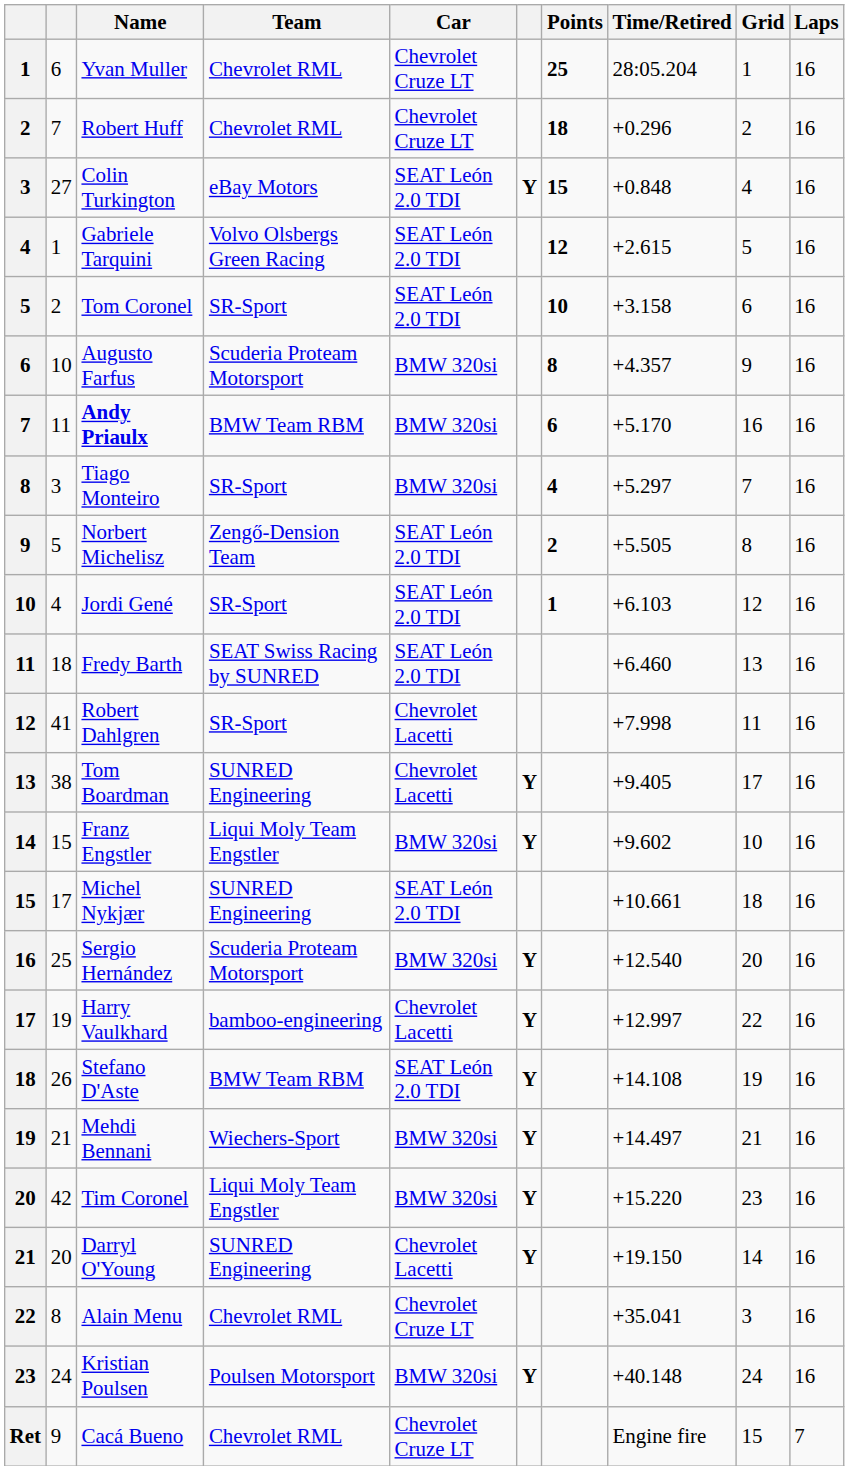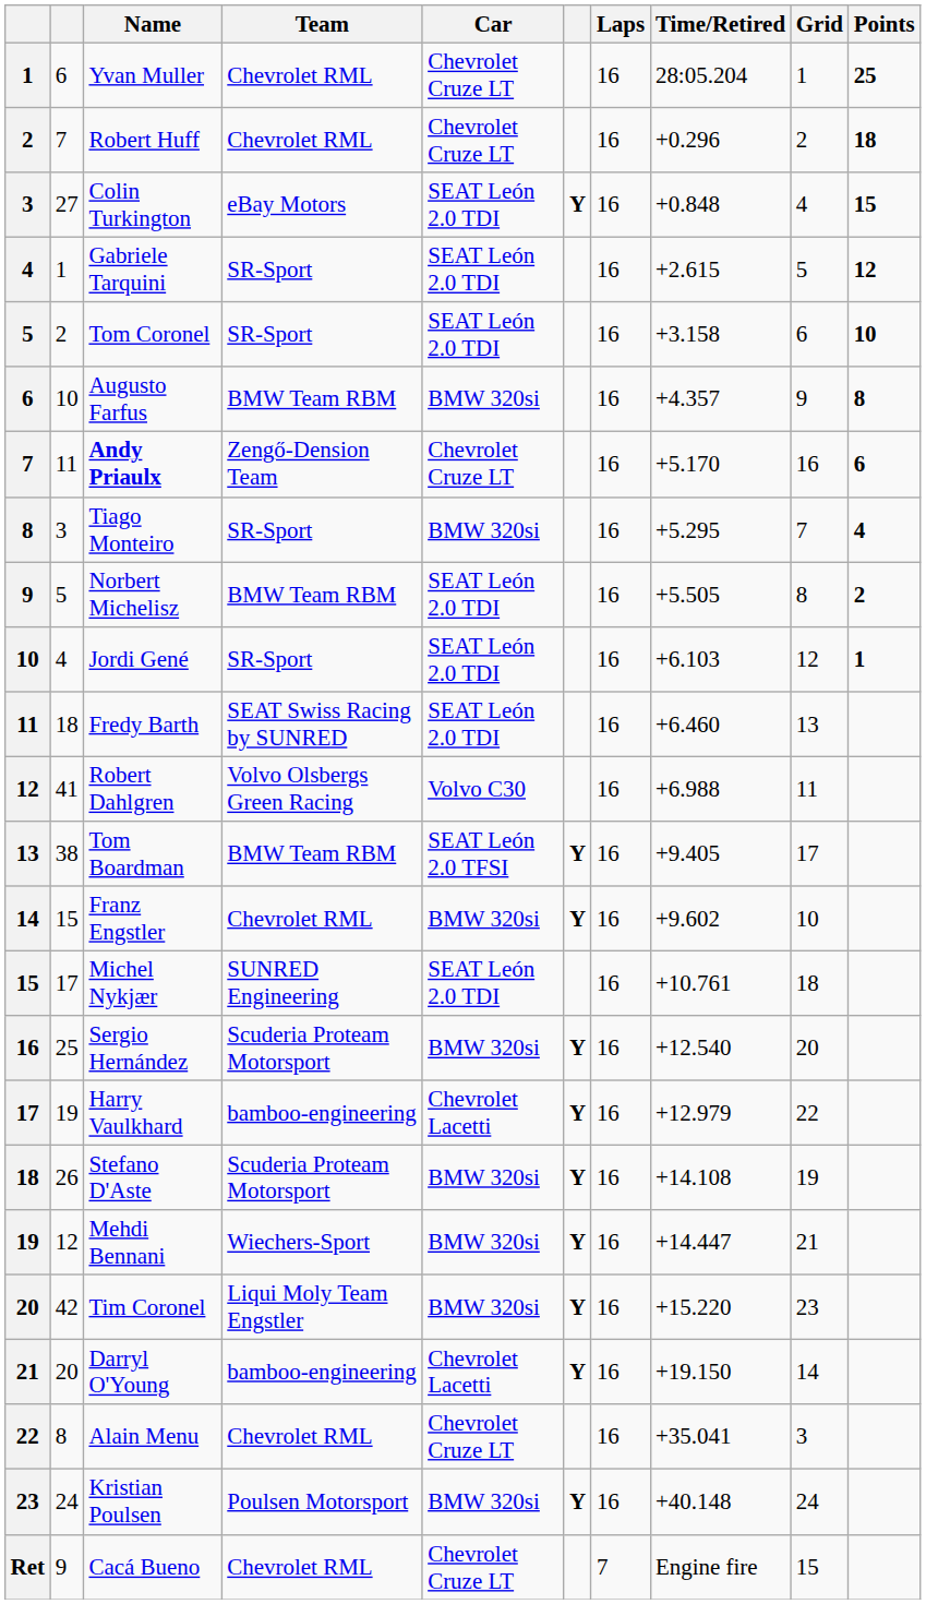columns swapped: Laps <-> Points
Gabriele Tarquini | Team: Volvo Olsbergs Green Racing -> SR-Sport
Augusto Farfus | Team: Scuderia Proteam Motorsport -> BMW Team RBM
Andy Priaulx | Team: BMW Team RBM -> Zengő-Dension Team
Andy Priaulx | Car: BMW 320si -> Chevrolet Cruze LT
Tiago Monteiro | Time/Retired: +5.297 -> +5.295
Norbert Michelisz | Team: Zengő-Dension Team -> BMW Team RBM
Robert Dahlgren | Team: SR-Sport -> Volvo Olsbergs Green Racing
Robert Dahlgren | Car: Chevrolet Lacetti -> Volvo C30
Robert Dahlgren | Time/Retired: +7.998 -> +6.988
Tom Boardman | Team: SUNRED Engineering -> BMW Team RBM
Tom Boardman | Car: Chevrolet Lacetti -> SEAT León 2.0 TFSI
Franz Engstler | Team: Liqui Moly Team Engstler -> Chevrolet RML
Michel Nykjær | Time/Retired: +10.661 -> +10.761
Harry Vaulkhard | Time/Retired: +12.997 -> +12.979
Stefano D'Aste | Team: BMW Team RBM -> Scuderia Proteam Motorsport
Stefano D'Aste | Car: SEAT León 2.0 TDI -> BMW 320si
Mehdi Bennani | column 2: 21 -> 12
Mehdi Bennani | Time/Retired: +14.497 -> +14.447
Darryl O'Young | Team: SUNRED Engineering -> bamboo-engineering
